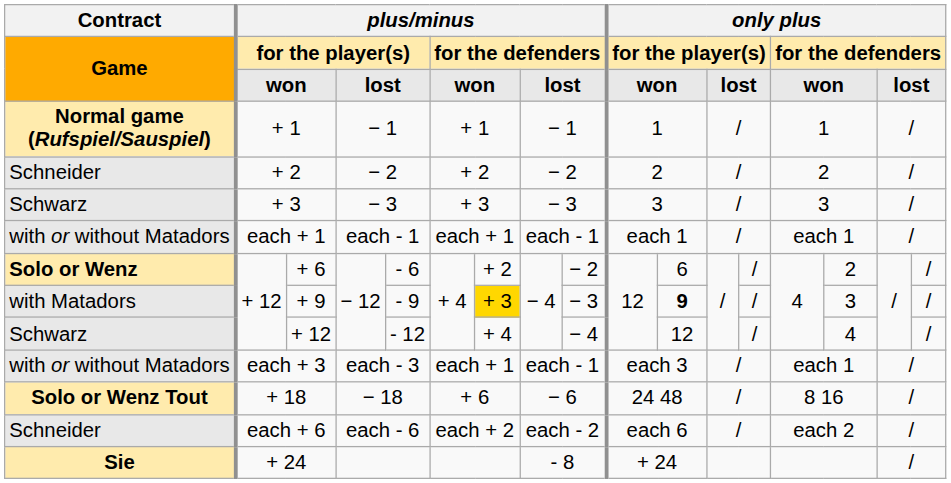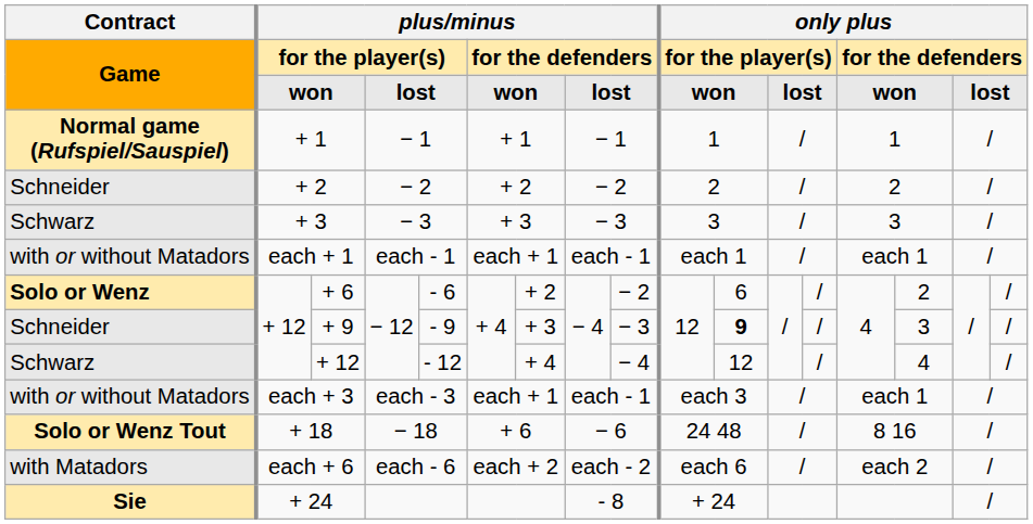+ 9 | Contract / Game: with Matadors -> Schneider
+ 9 | column 7: gold background -> no background
each + 6 | Contract / Game: Schneider -> with Matadors
